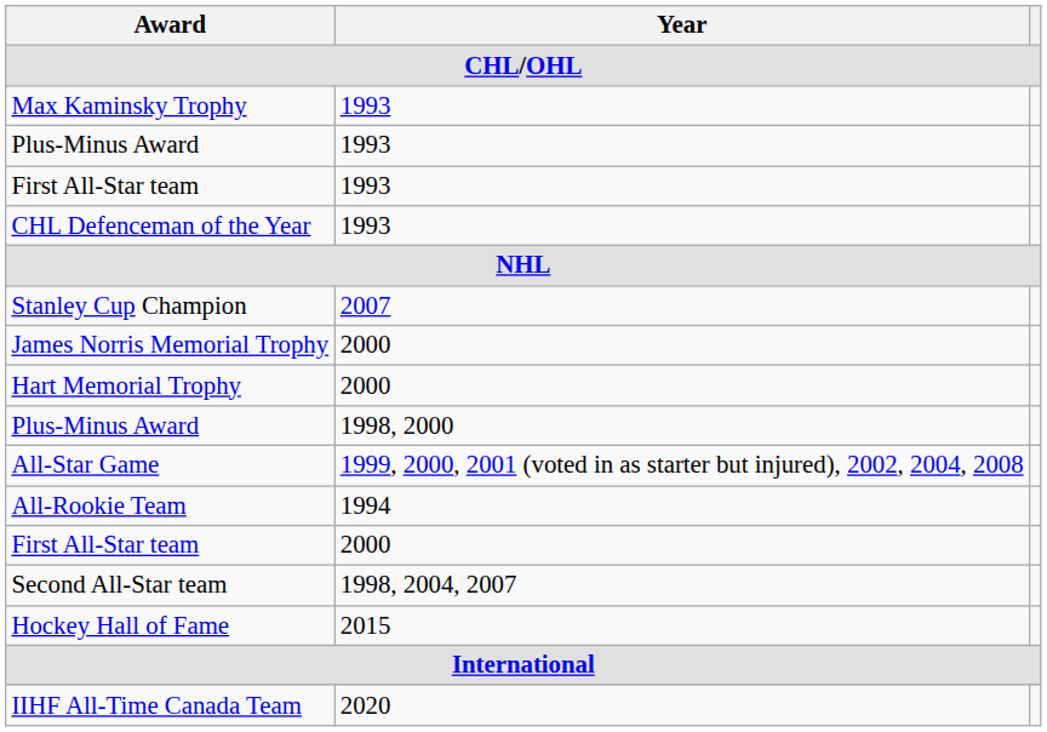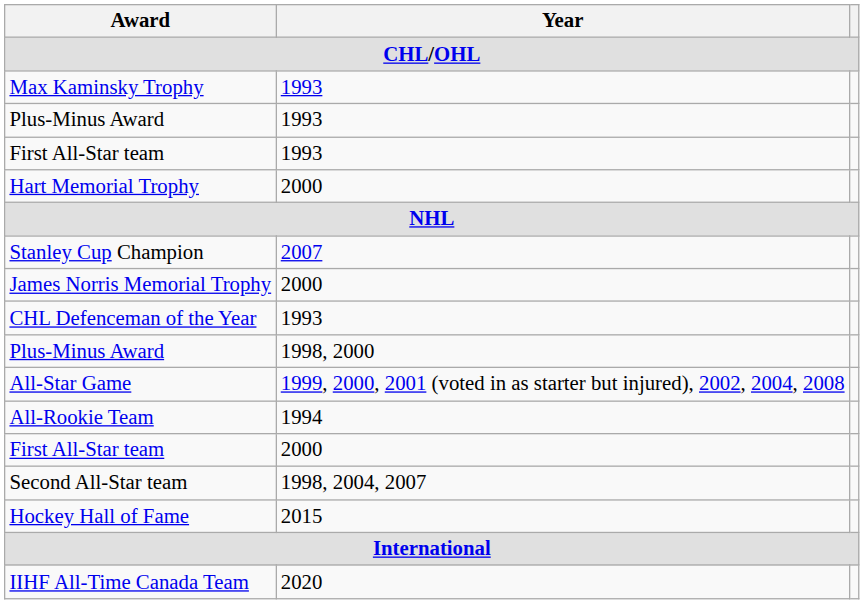rows swapped: CHL Defenceman of the Year <-> Hart Memorial Trophy
